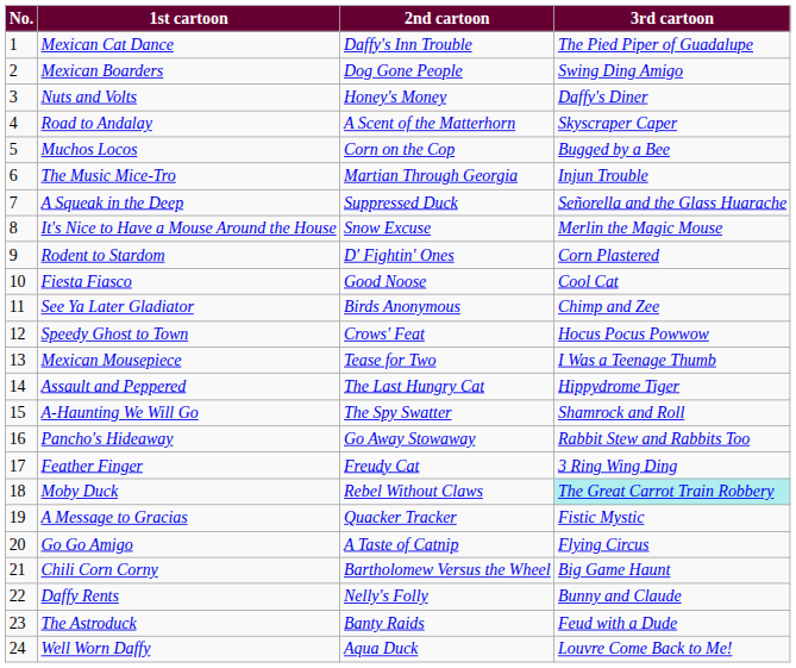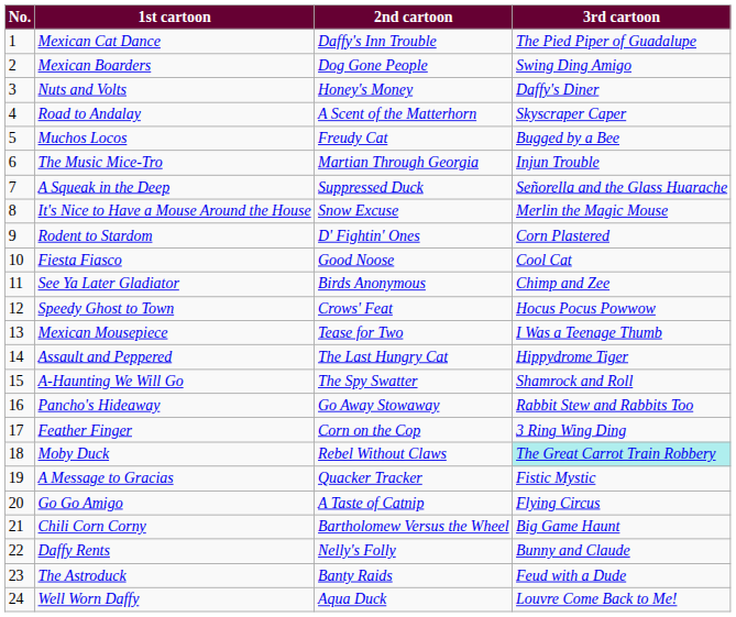Muchos Locos | 2nd cartoon: Corn on the Cop -> Freudy Cat
Feather Finger | 2nd cartoon: Freudy Cat -> Corn on the Cop
